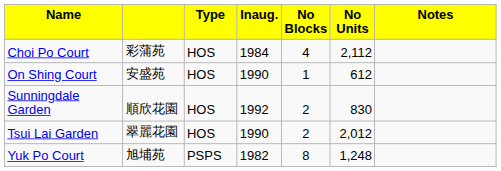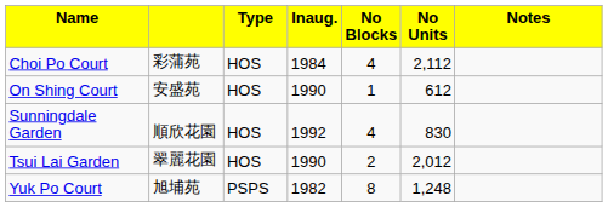Sunningdale Garden | column 5: 2 -> 4
